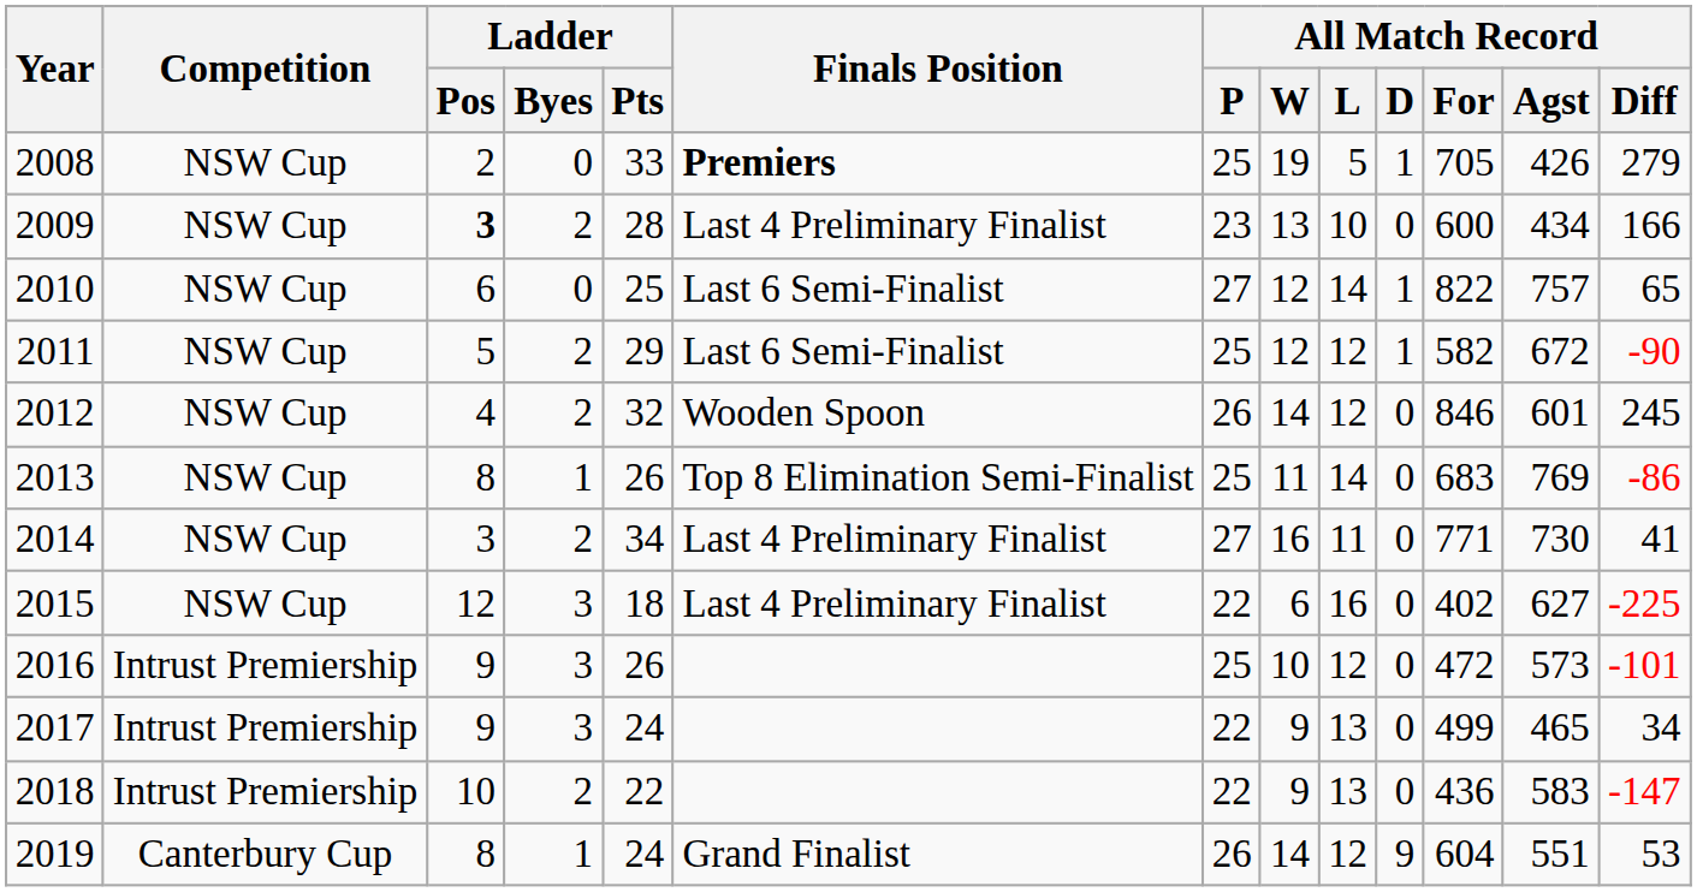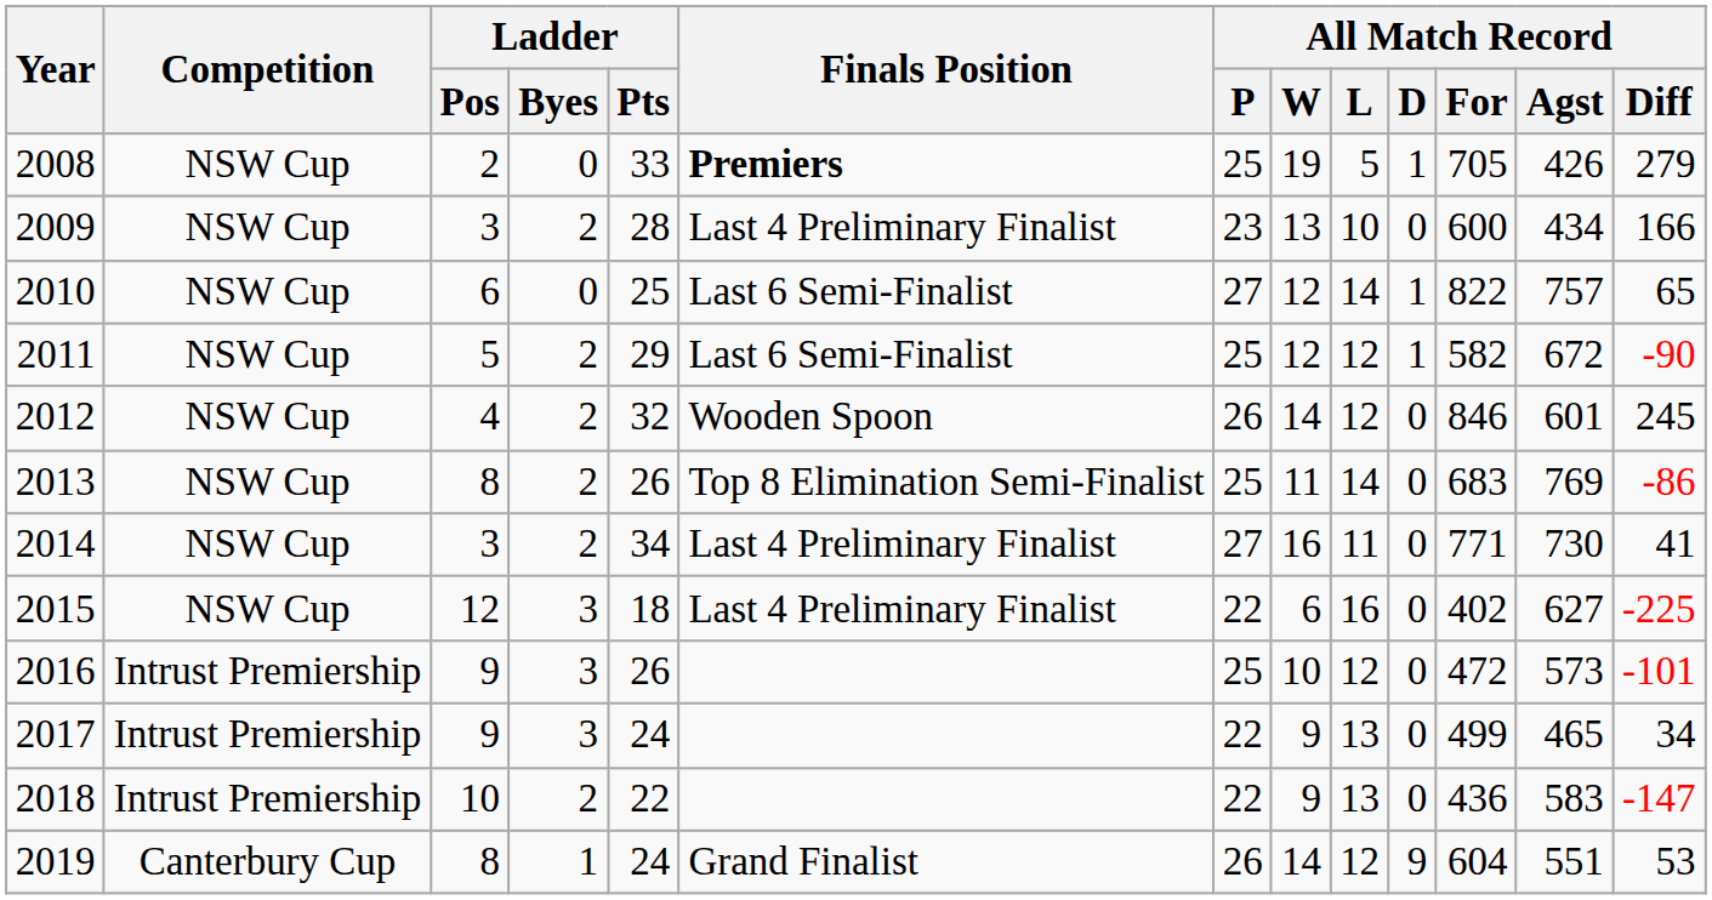2009 | Ladder / Pos: bold -> normal
2013 | Ladder / Byes: 1 -> 2
